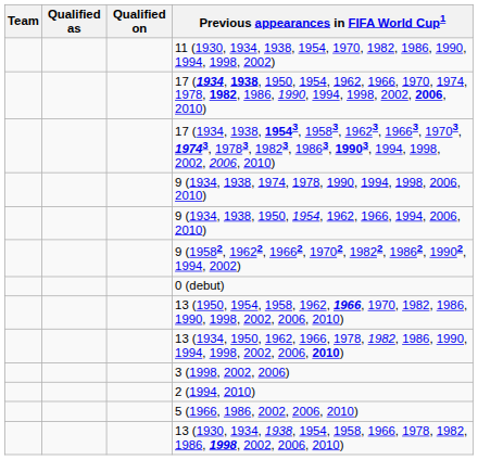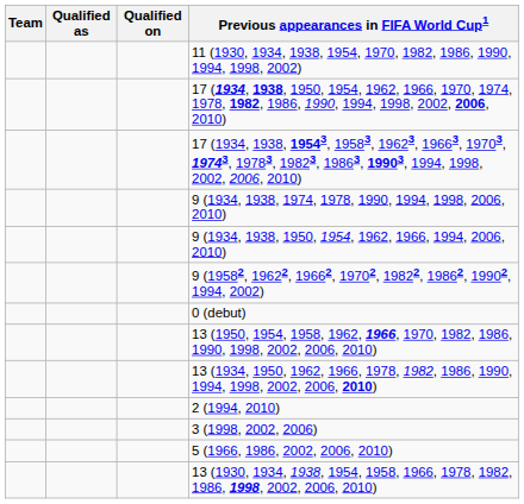rows swapped: 2 (1994, 2010) <-> 3 (1998, 2002, 2006)
